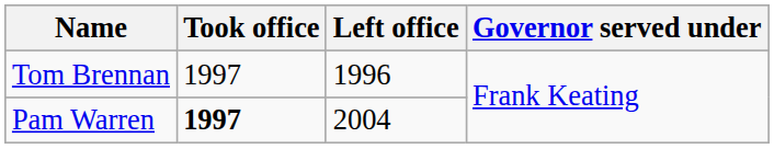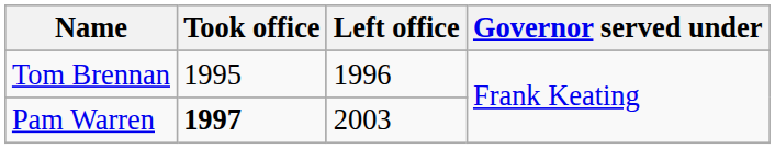Tom Brennan | Took office: 1997 -> 1995
Pam Warren | Left office: 2004 -> 2003
